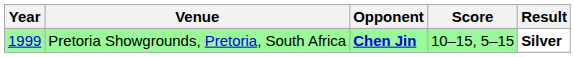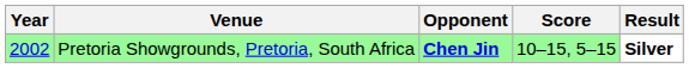Pretoria Showgrounds, Pretoria, South Africa | Year: 1999 -> 2002
